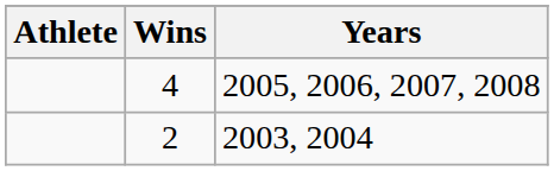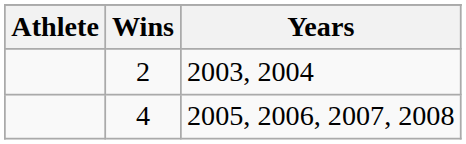rows swapped: 4 <-> 2
